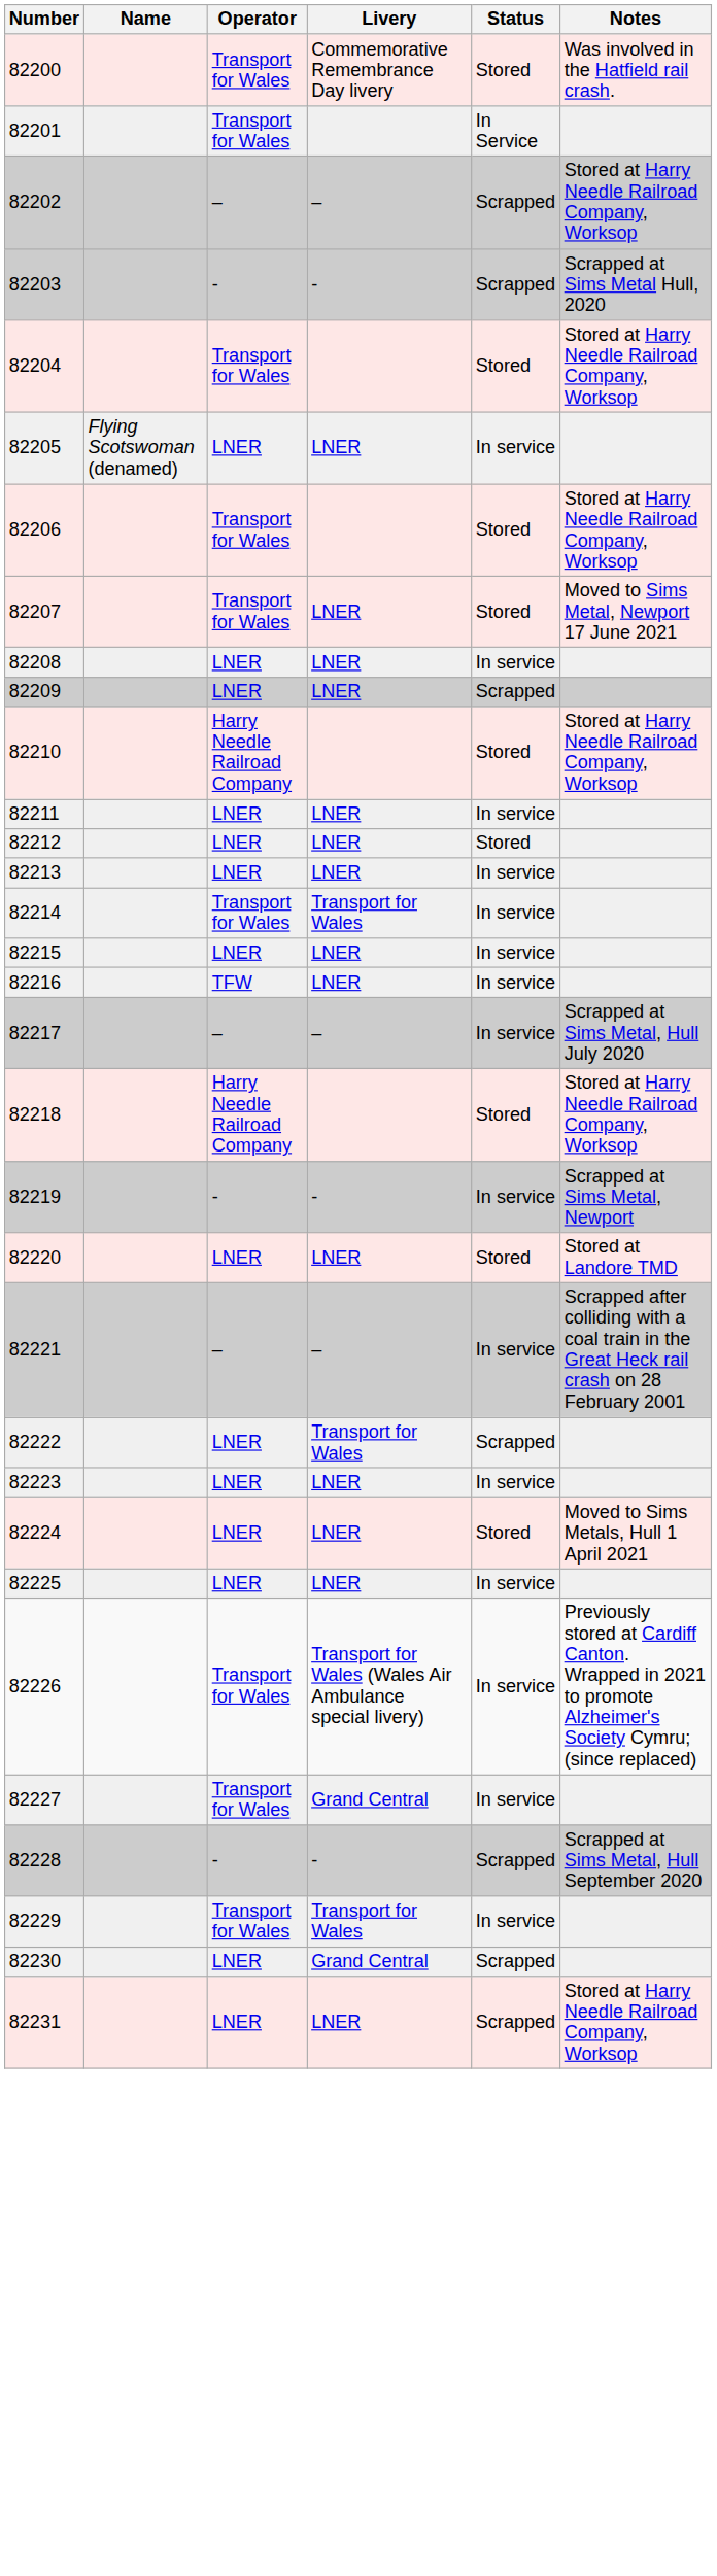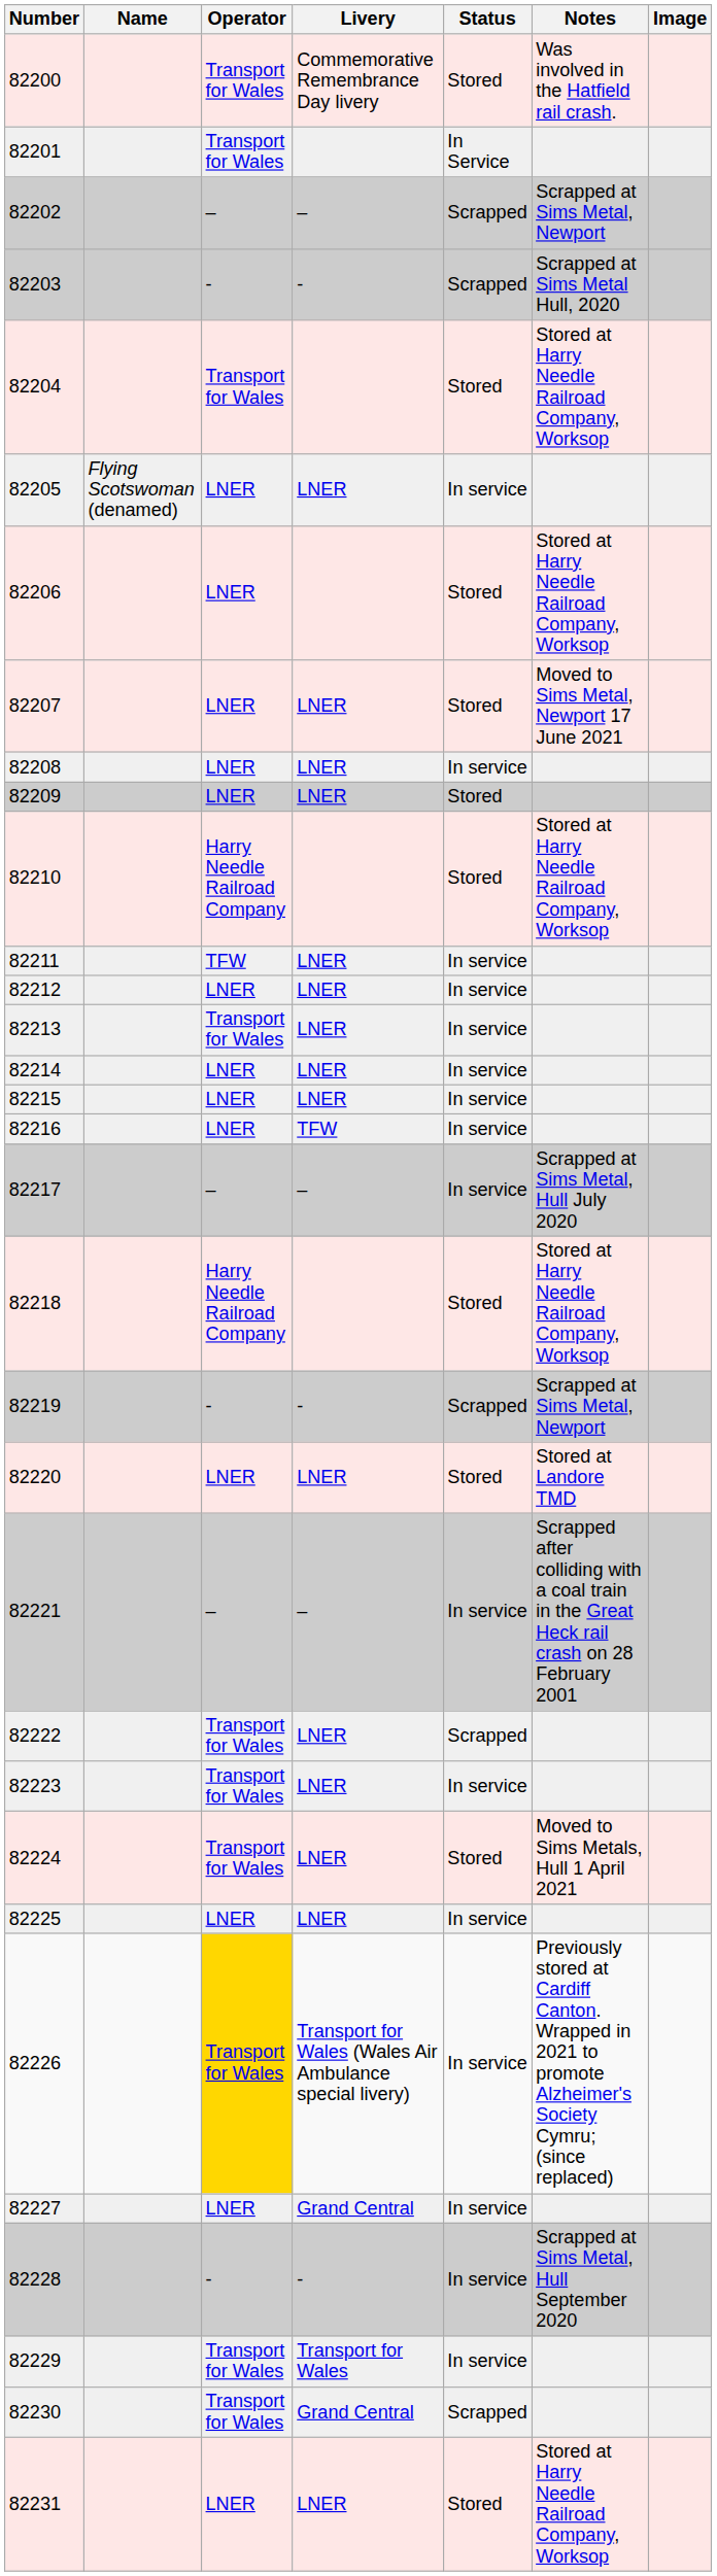+ column: Image
82202 | Notes: Stored at Harry Needle Railroad Company, Worksop -> Scrapped at Sims Metal, Newport
82206 | Operator: Transport for Wales -> LNER
82207 | Operator: Transport for Wales -> LNER
82209 | Status: Scrapped -> Stored
82211 | Operator: LNER -> TFW
82212 | Status: Stored -> In service
82213 | Operator: LNER -> Transport for Wales
82214 | Operator: Transport for Wales -> LNER
82214 | Livery: Transport for Wales -> LNER
82216 | Operator: TFW -> LNER
82216 | Livery: LNER -> TFW
82219 | Status: In service -> Scrapped
82222 | Operator: LNER -> Transport for Wales
82222 | Livery: Transport for Wales -> LNER
82223 | Operator: LNER -> Transport for Wales
82224 | Operator: LNER -> Transport for Wales
82226 | Operator: no background -> gold background
82227 | Operator: Transport for Wales -> LNER
82228 | Status: Scrapped -> In service
82230 | Operator: LNER -> Transport for Wales
82231 | Status: Scrapped -> Stored
